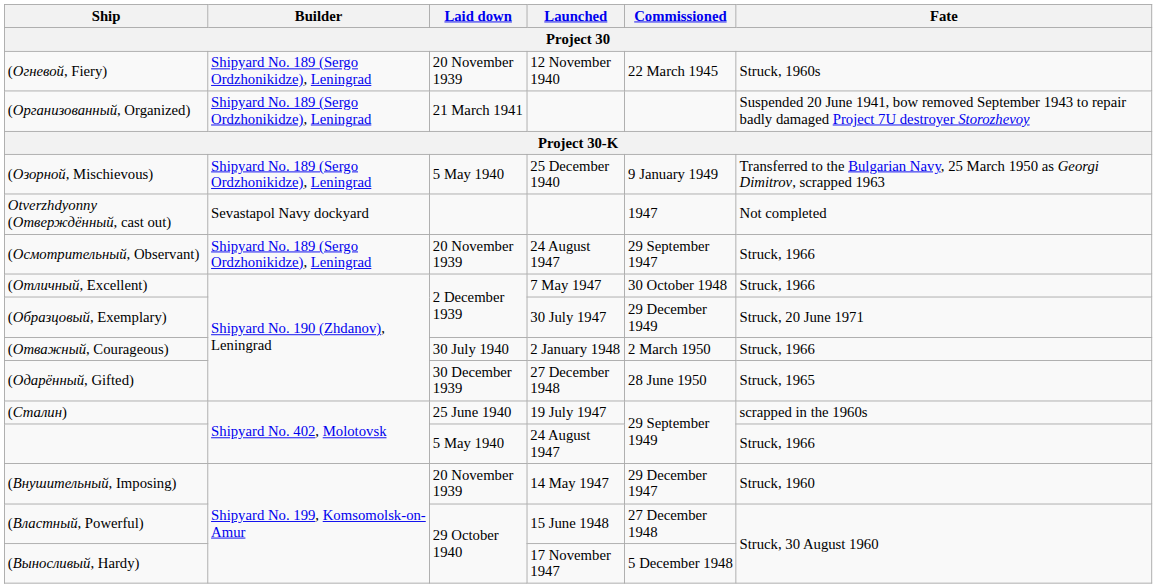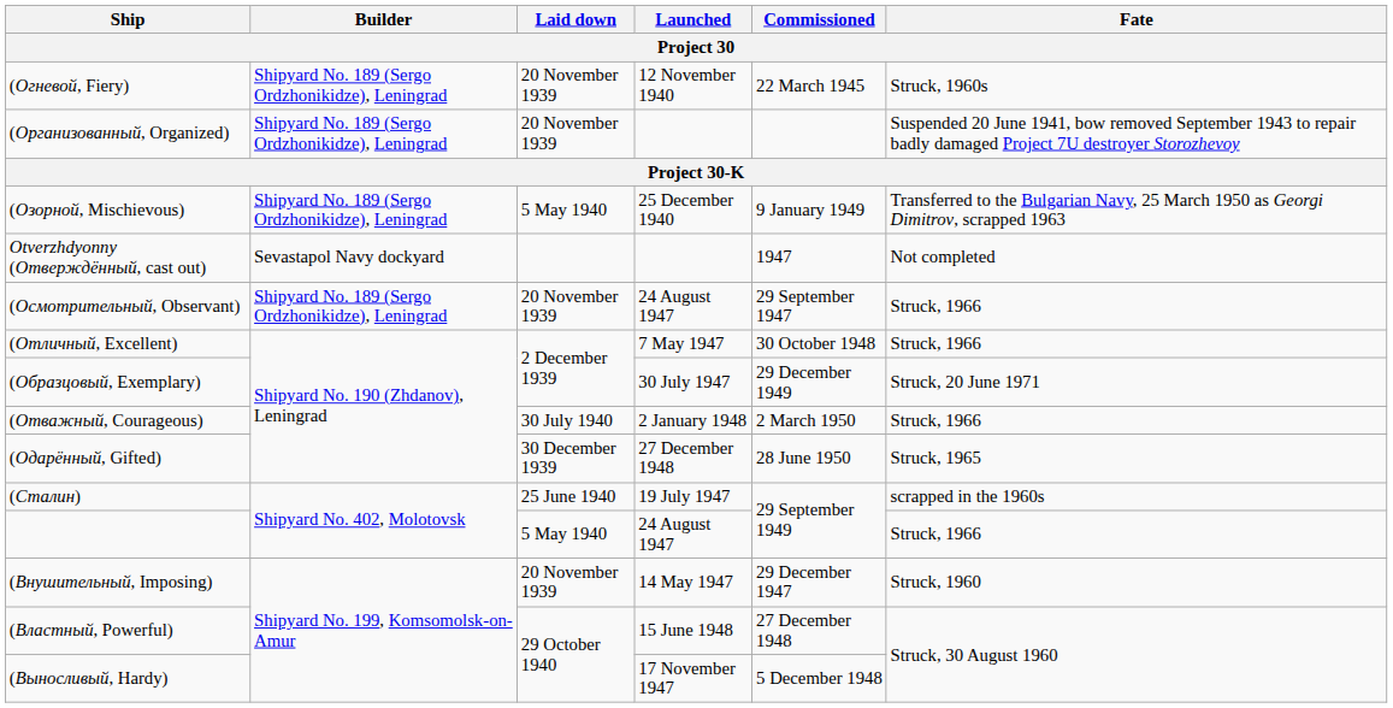(Организованный, Organized) | Laid down: 21 March 1941 -> 20 November 1939
